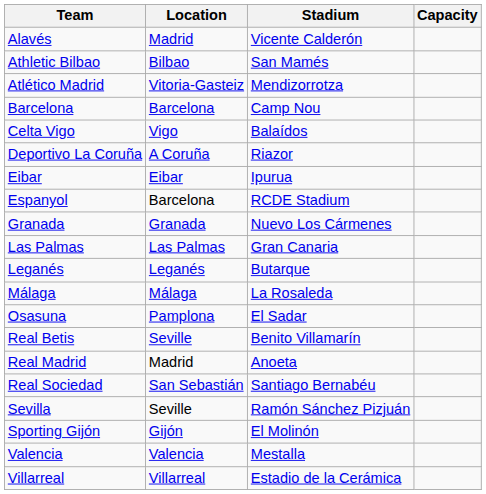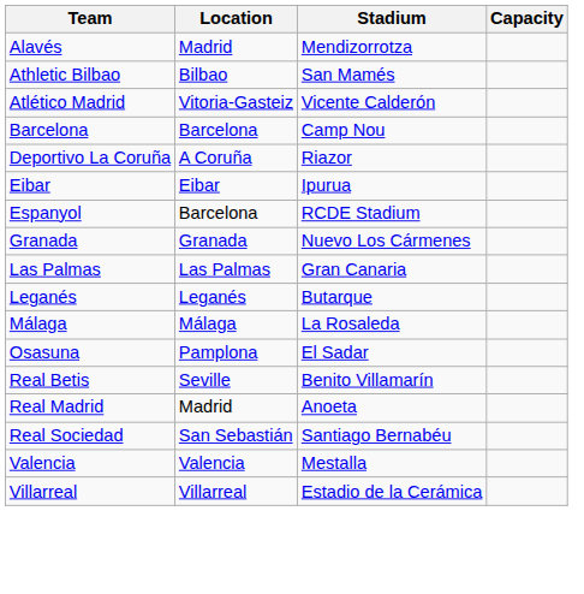Alavés | Stadium: Vicente Calderón -> Mendizorrotza
Atlético Madrid | Stadium: Mendizorrotza -> Vicente Calderón
- row: Celta Vigo | Vigo | Balaídos
- row: Sevilla | Seville | Ramón Sánchez Pizjuán
- row: Sporting Gijón | Gijón | El Molinón
